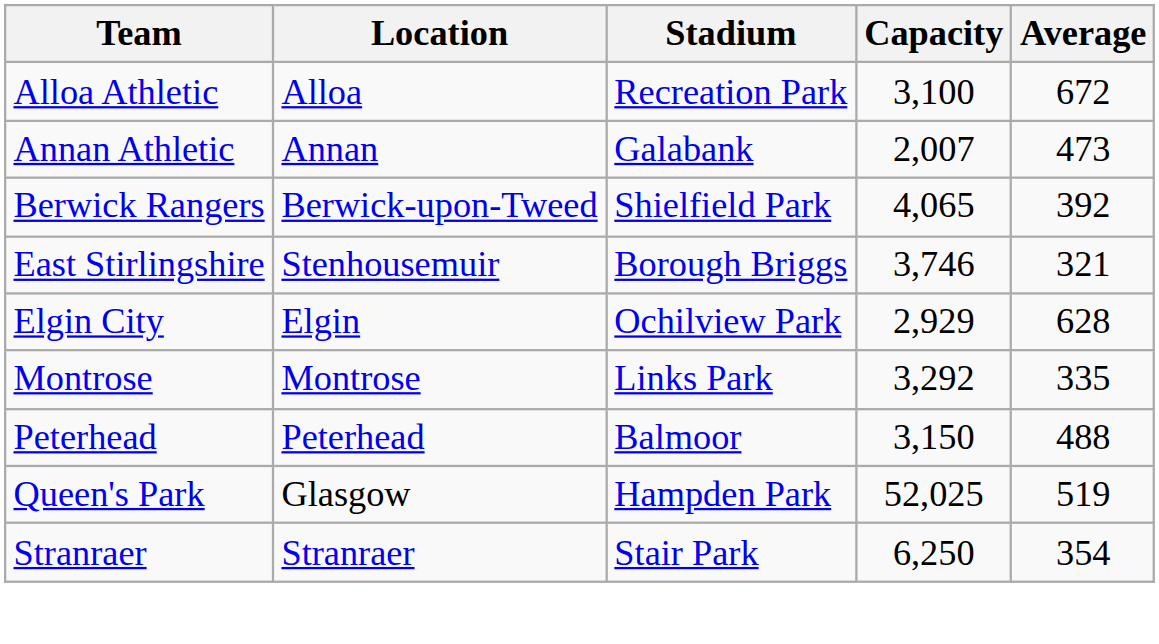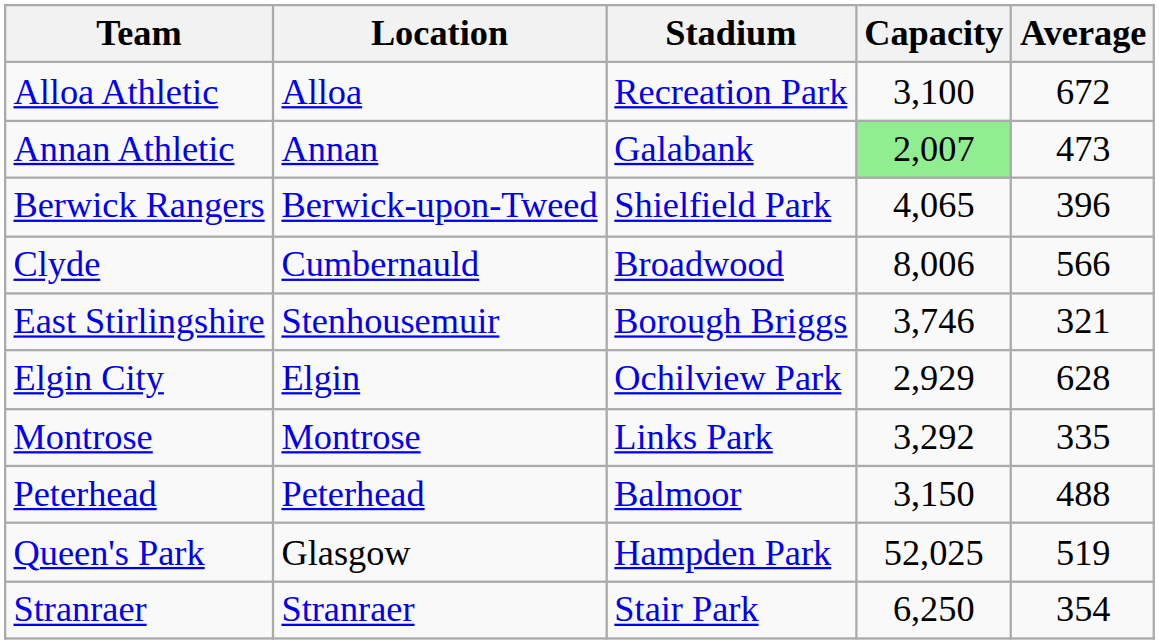Annan Athletic | Capacity: no background -> lightgreen background
Berwick Rangers | Average: 392 -> 396
+ row: Clyde | Cumbernauld | Broadwood | 8,006 | 566
